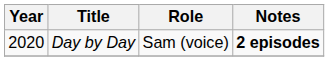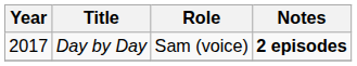Day by Day | Year: 2020 -> 2017
